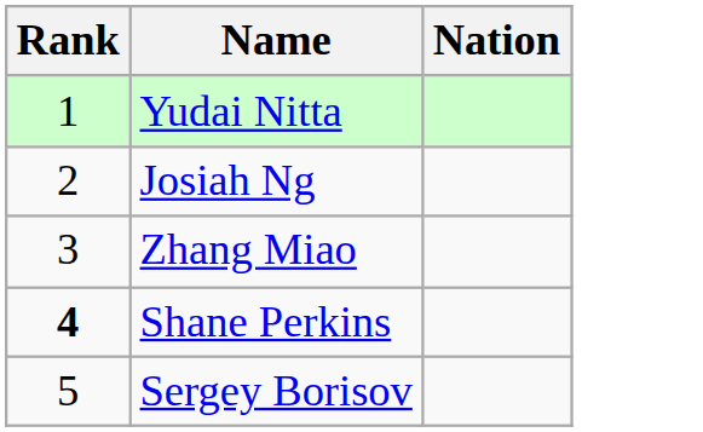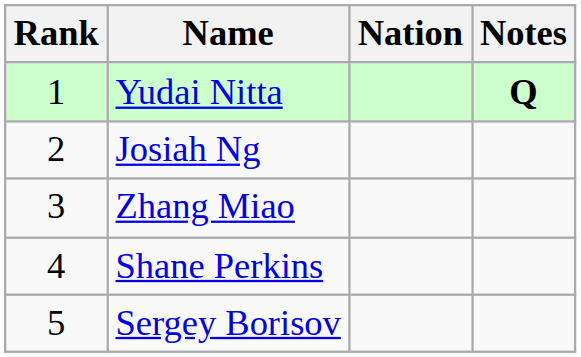+ column: Notes | Q
Shane Perkins | Rank: bold -> normal
